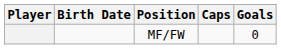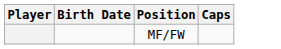- column: Goals | 0
